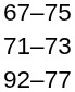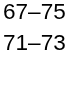- row: 92–77
